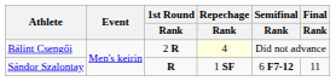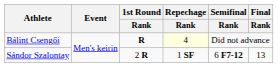Bálint Csengői | 1st Round / Rank: 2 R -> R
Sándor Szalontay | 1st Round / Rank: R -> 2 R
Sándor Szalontay | Final / Rank: 11 -> 13
